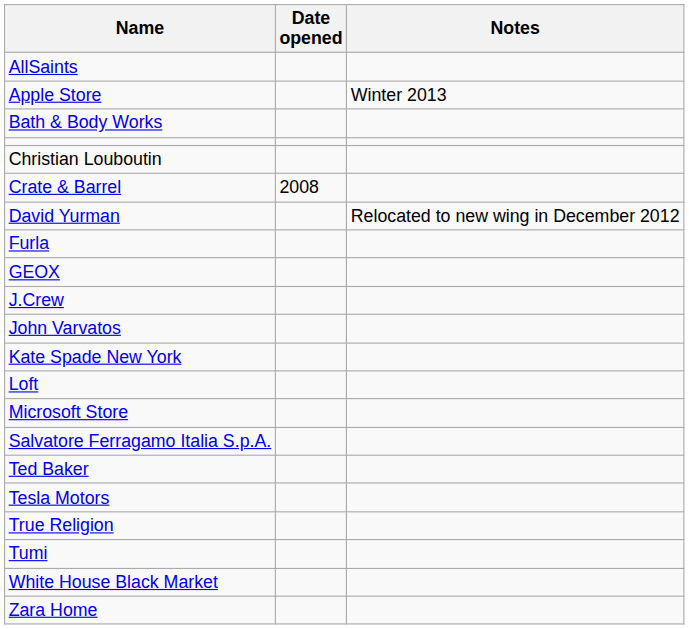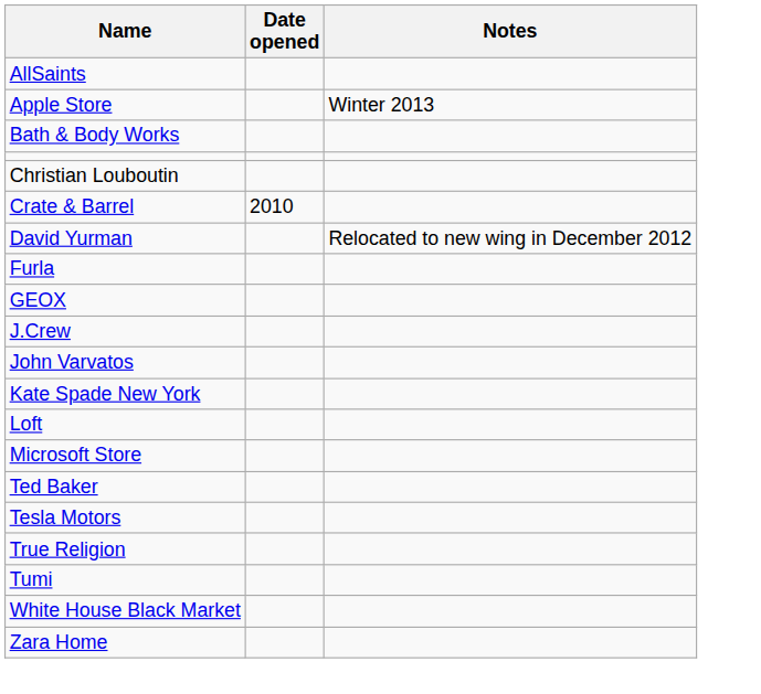Crate & Barrel | Date opened: 2008 -> 2010
- row: Salvatore Ferragamo Italia S.p.A.
